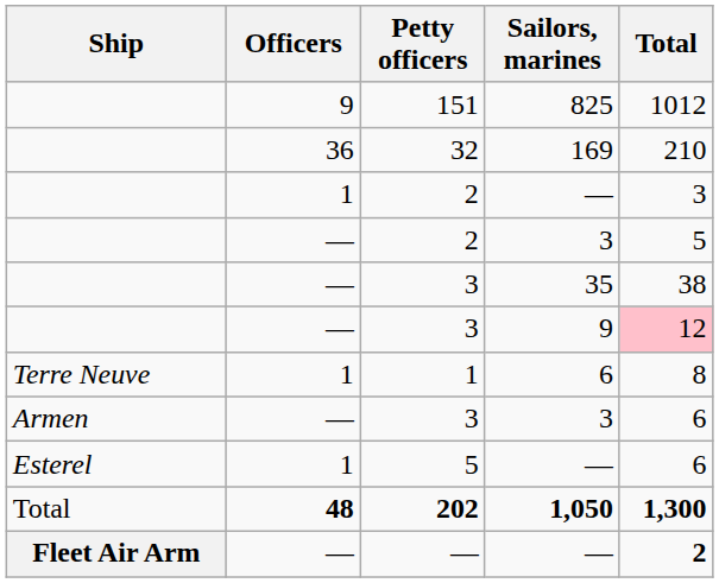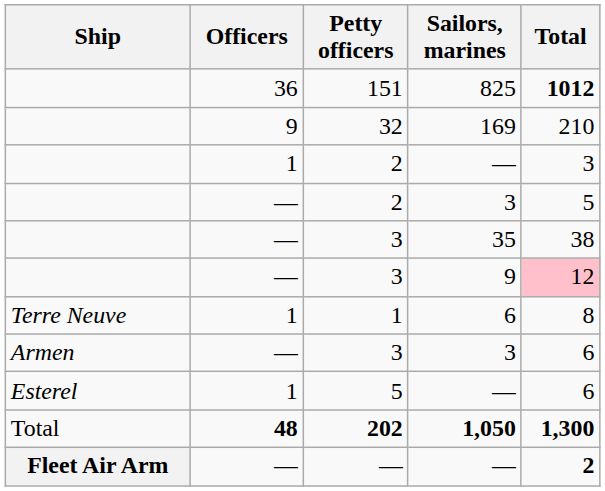151 | Officers: 9 -> 36
151 | Total: normal -> bold
32 | Officers: 36 -> 9
